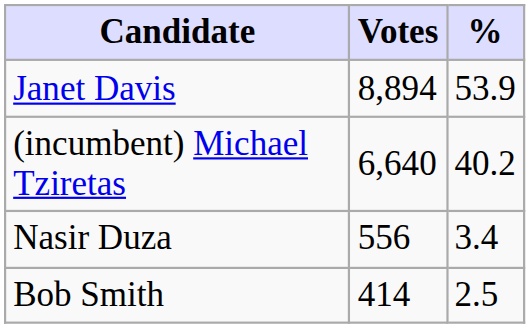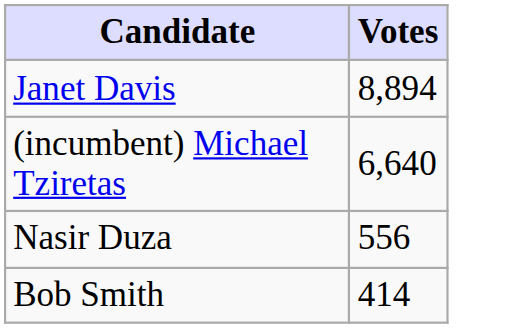- column: % | 53.9 | 40.2 | 3.4 | 2.5
